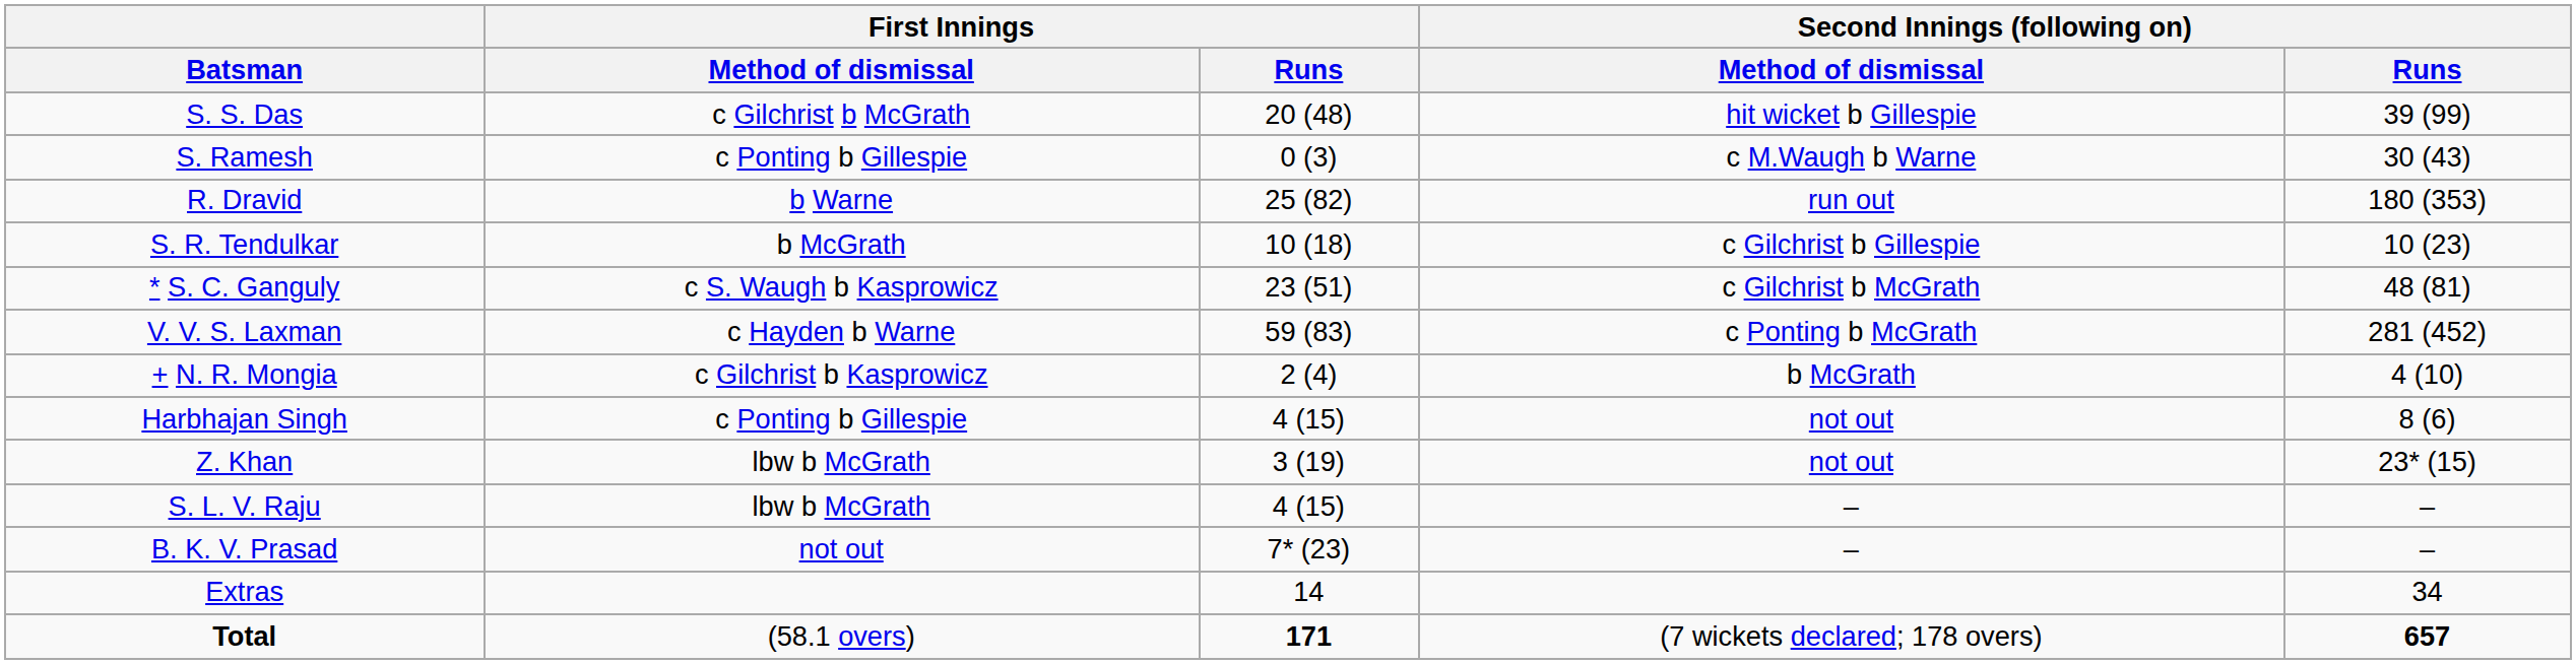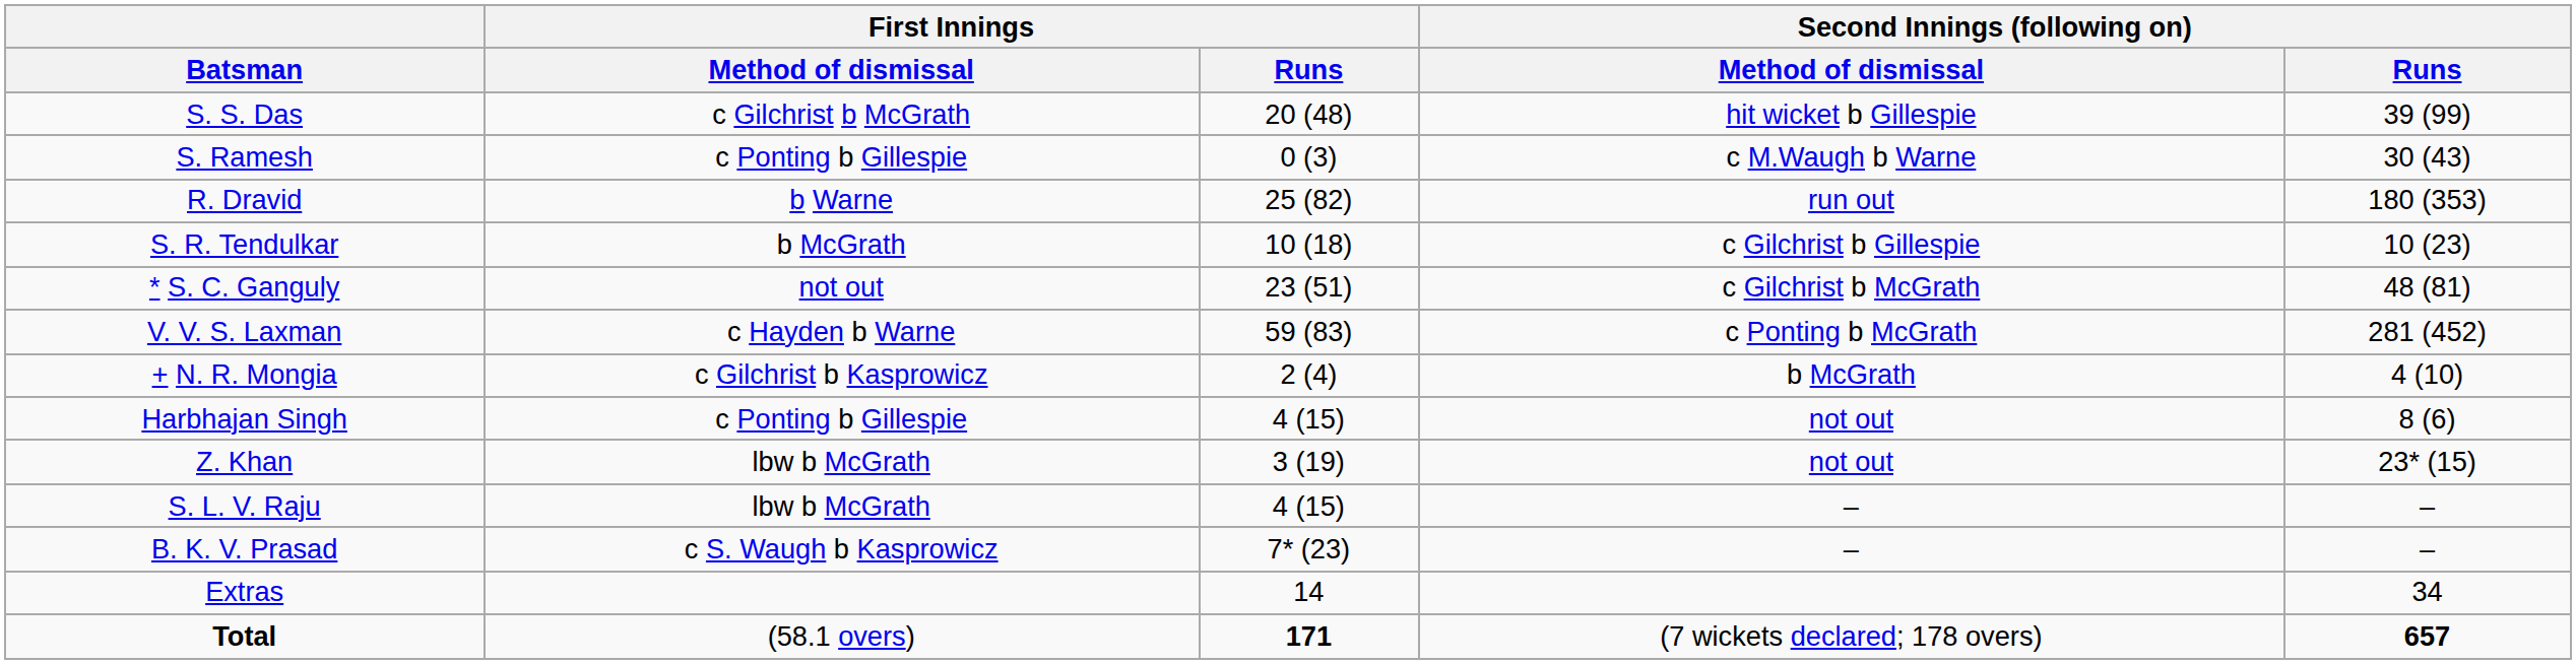* S. C. Ganguly | First Innings / Method of dismissal: c S. Waugh b Kasprowicz -> not out
B. K. V. Prasad | First Innings / Method of dismissal: not out -> c S. Waugh b Kasprowicz
